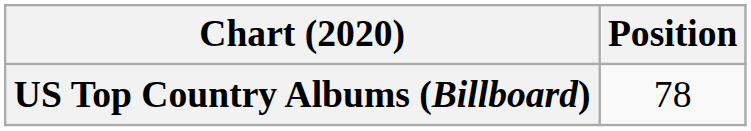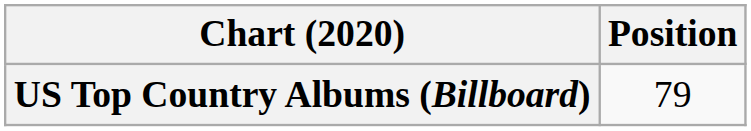US Top Country Albums (Billboard) | Position: 78 -> 79
